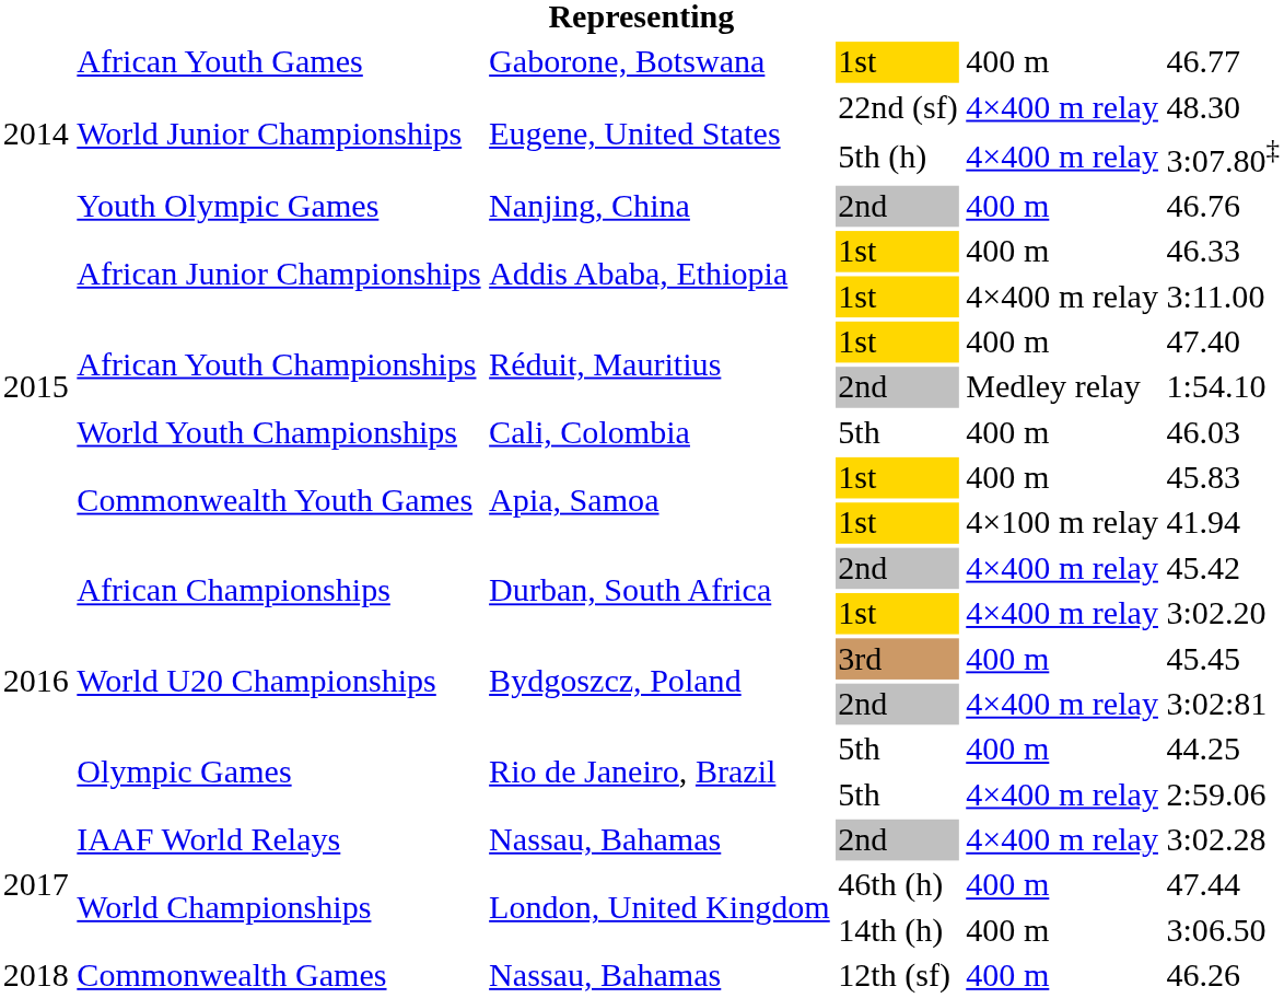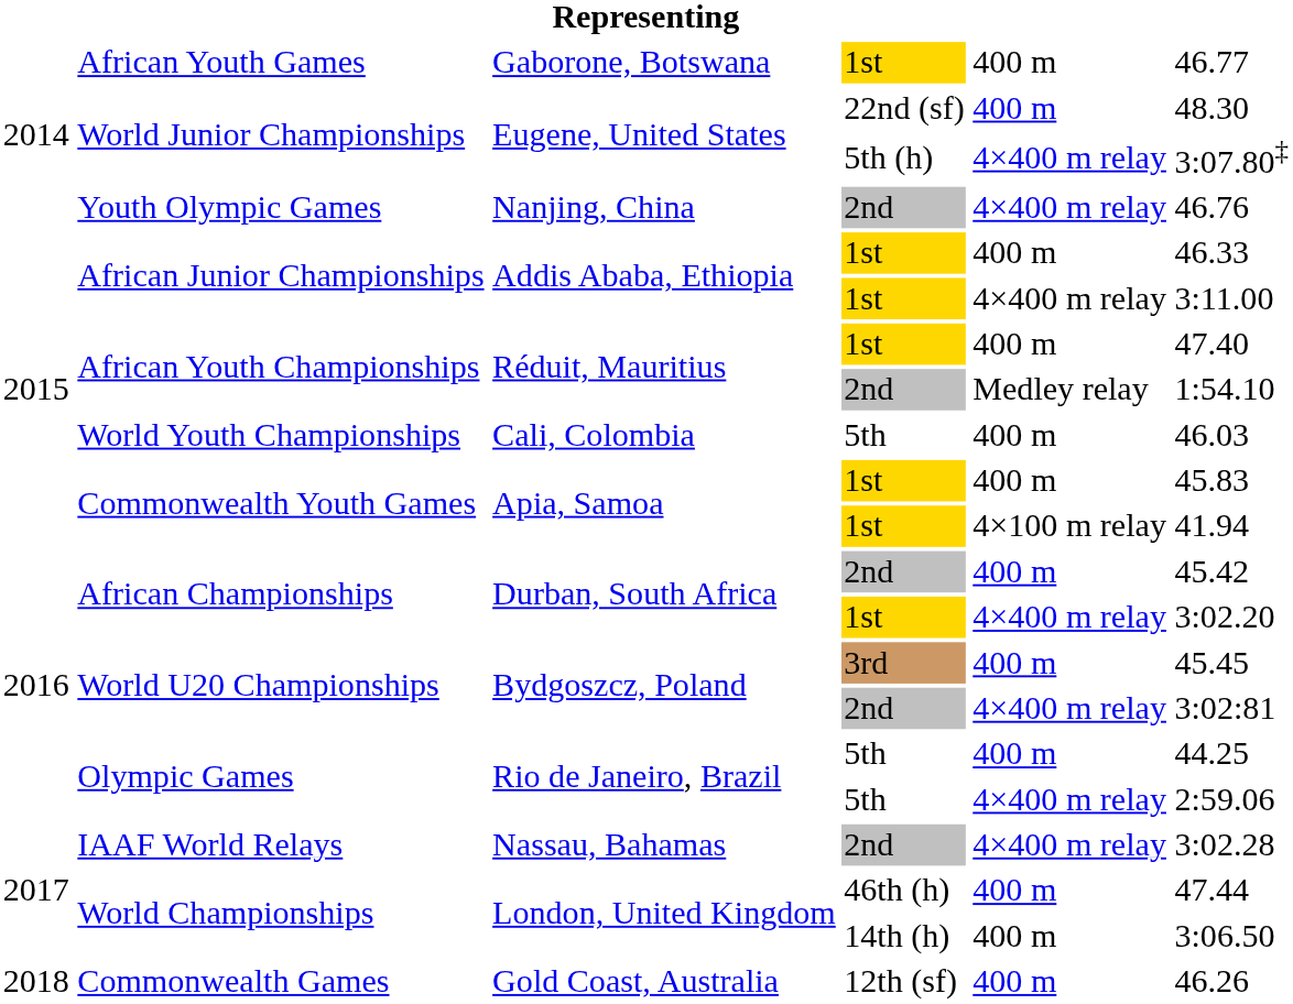World Junior Championships / 22nd (sf) | column 5: 4×400 m relay -> 400 m
Youth Olympic Games | column 5: 400 m -> 4×400 m relay
African Championships / 2nd | column 5: 4×400 m relay -> 400 m
Commonwealth Games | column 3: Nassau, Bahamas -> Gold Coast, Australia
